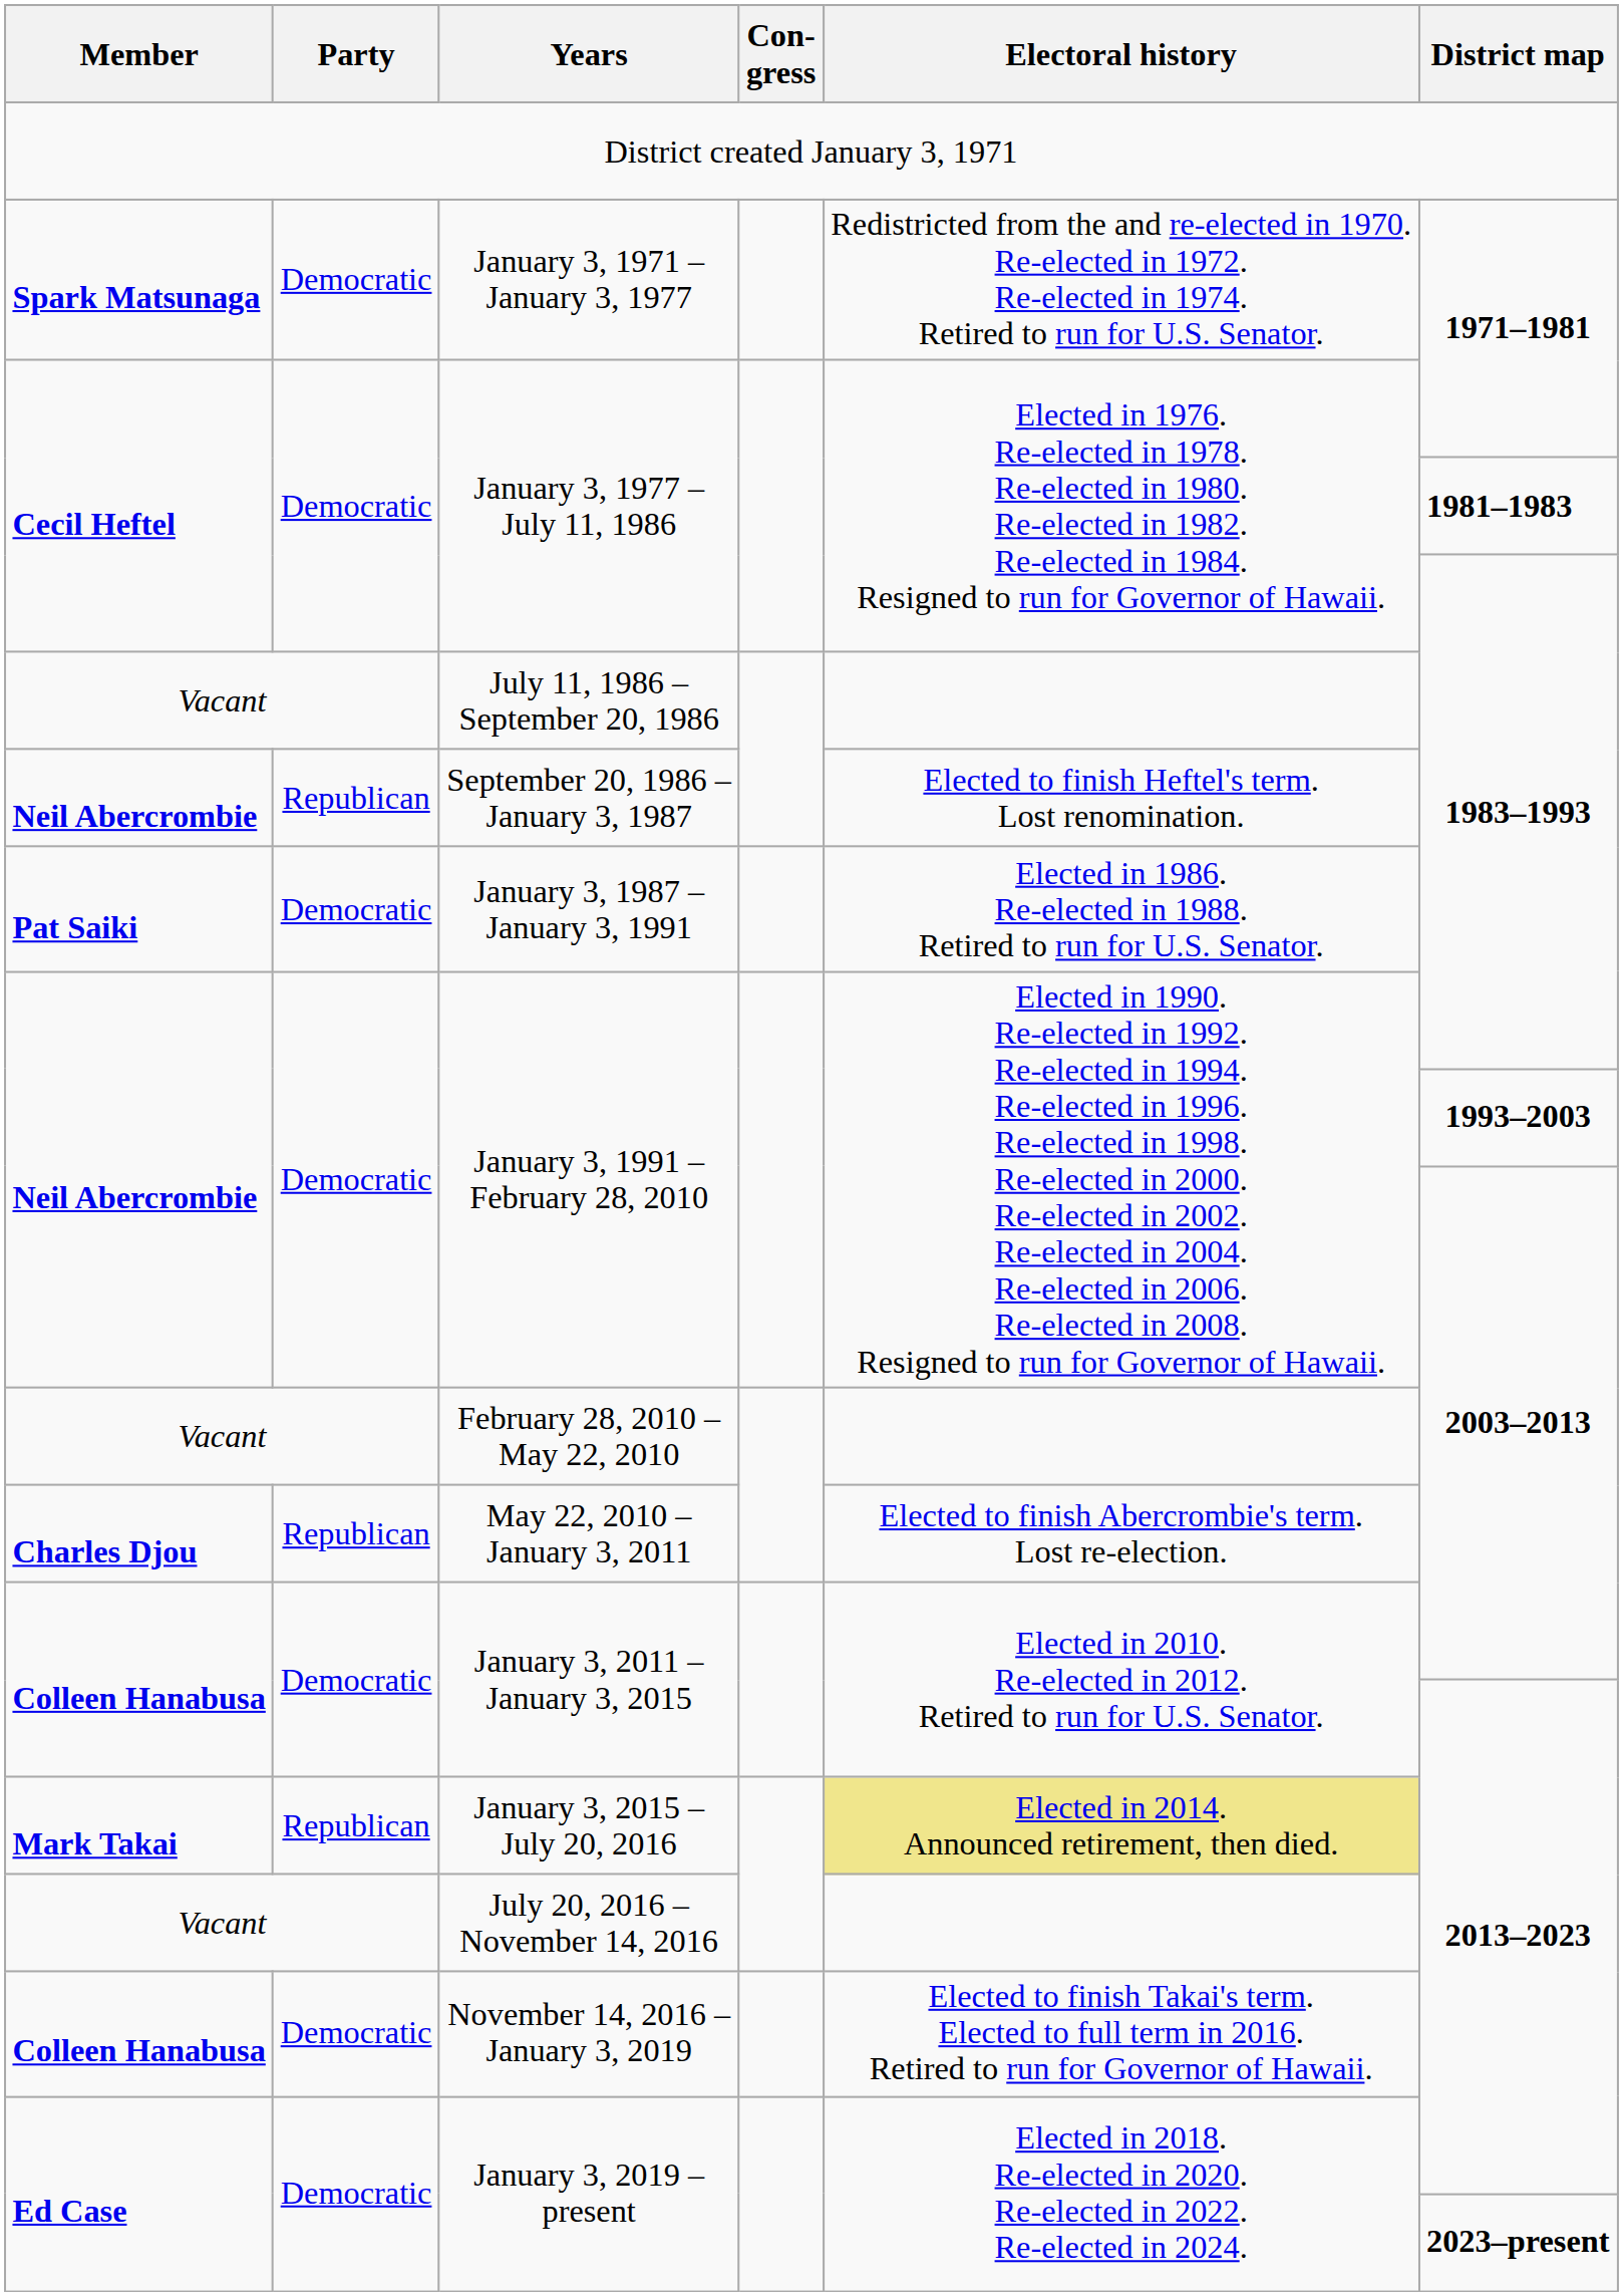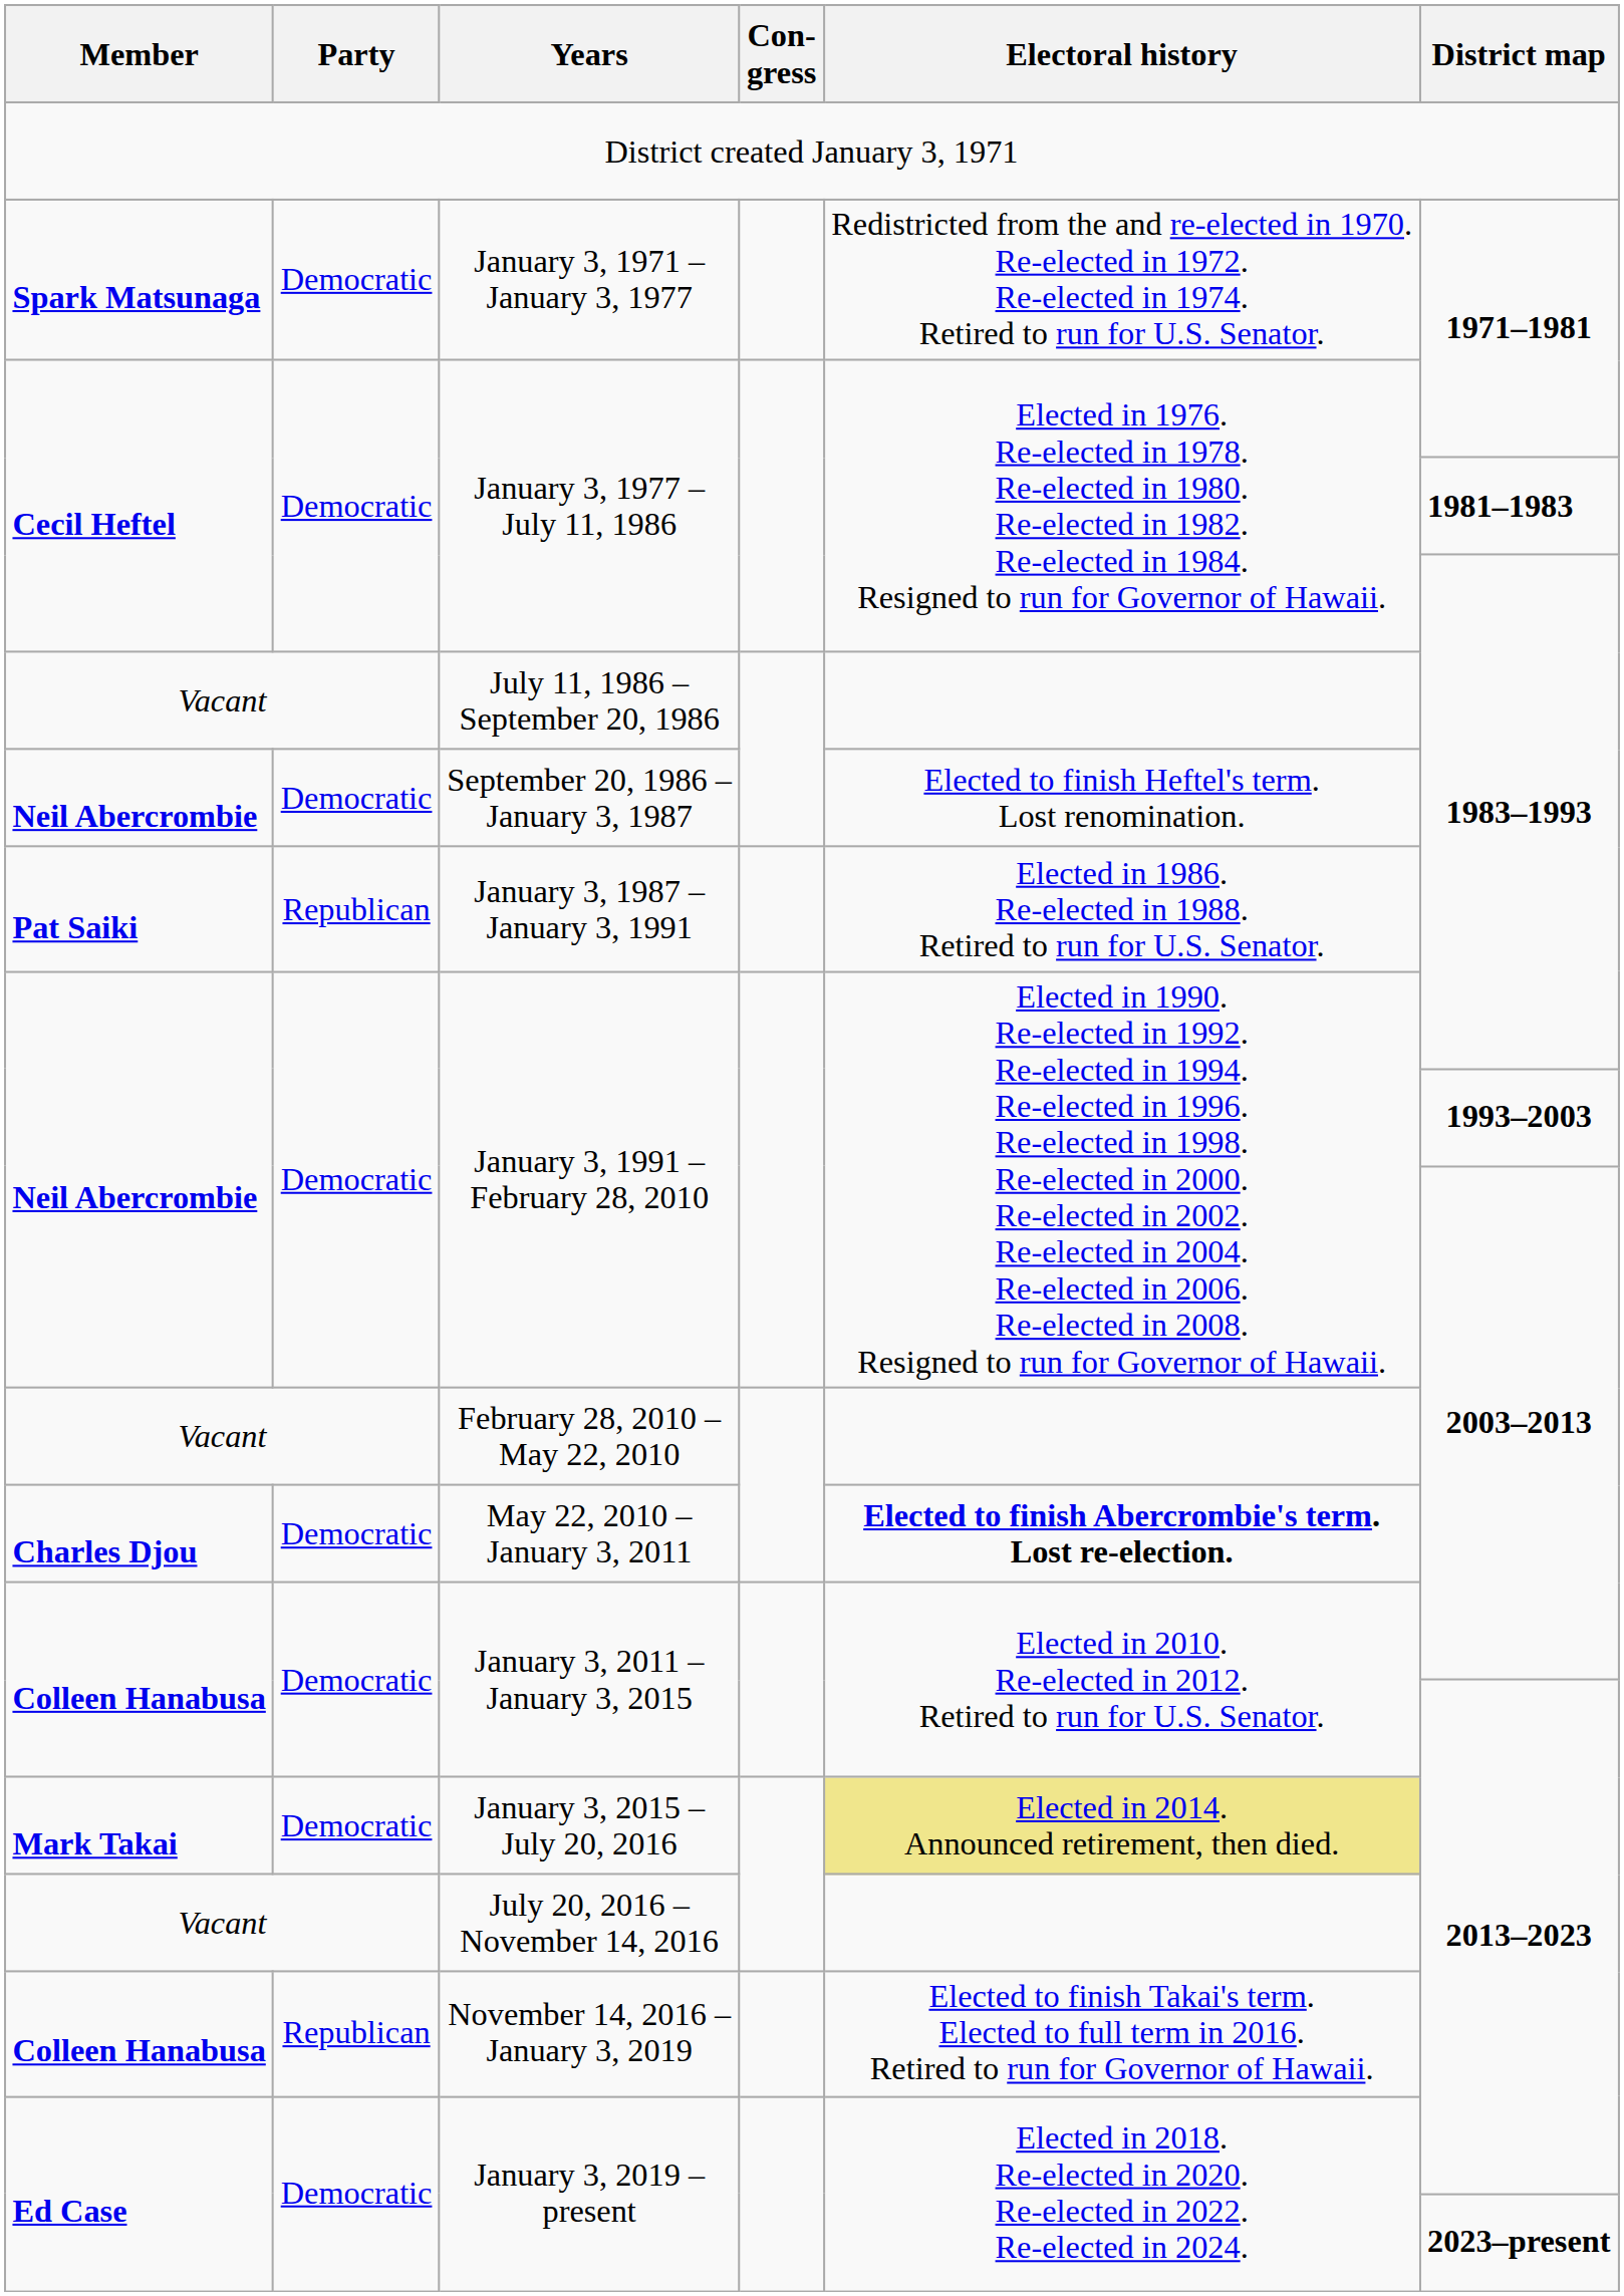September 20, 1986 – January 3, 1987 | Party: Republican -> Democratic
January 3, 1987 – January 3, 1991 | Party: Democratic -> Republican
May 22, 2010 – January 3, 2011 | Party: Republican -> Democratic
May 22, 2010 – January 3, 2011 | Electoral history: normal -> bold
January 3, 2015 – July 20, 2016 | Party: Republican -> Democratic
November 14, 2016 – January 3, 2019 | Party: Democratic -> Republican
